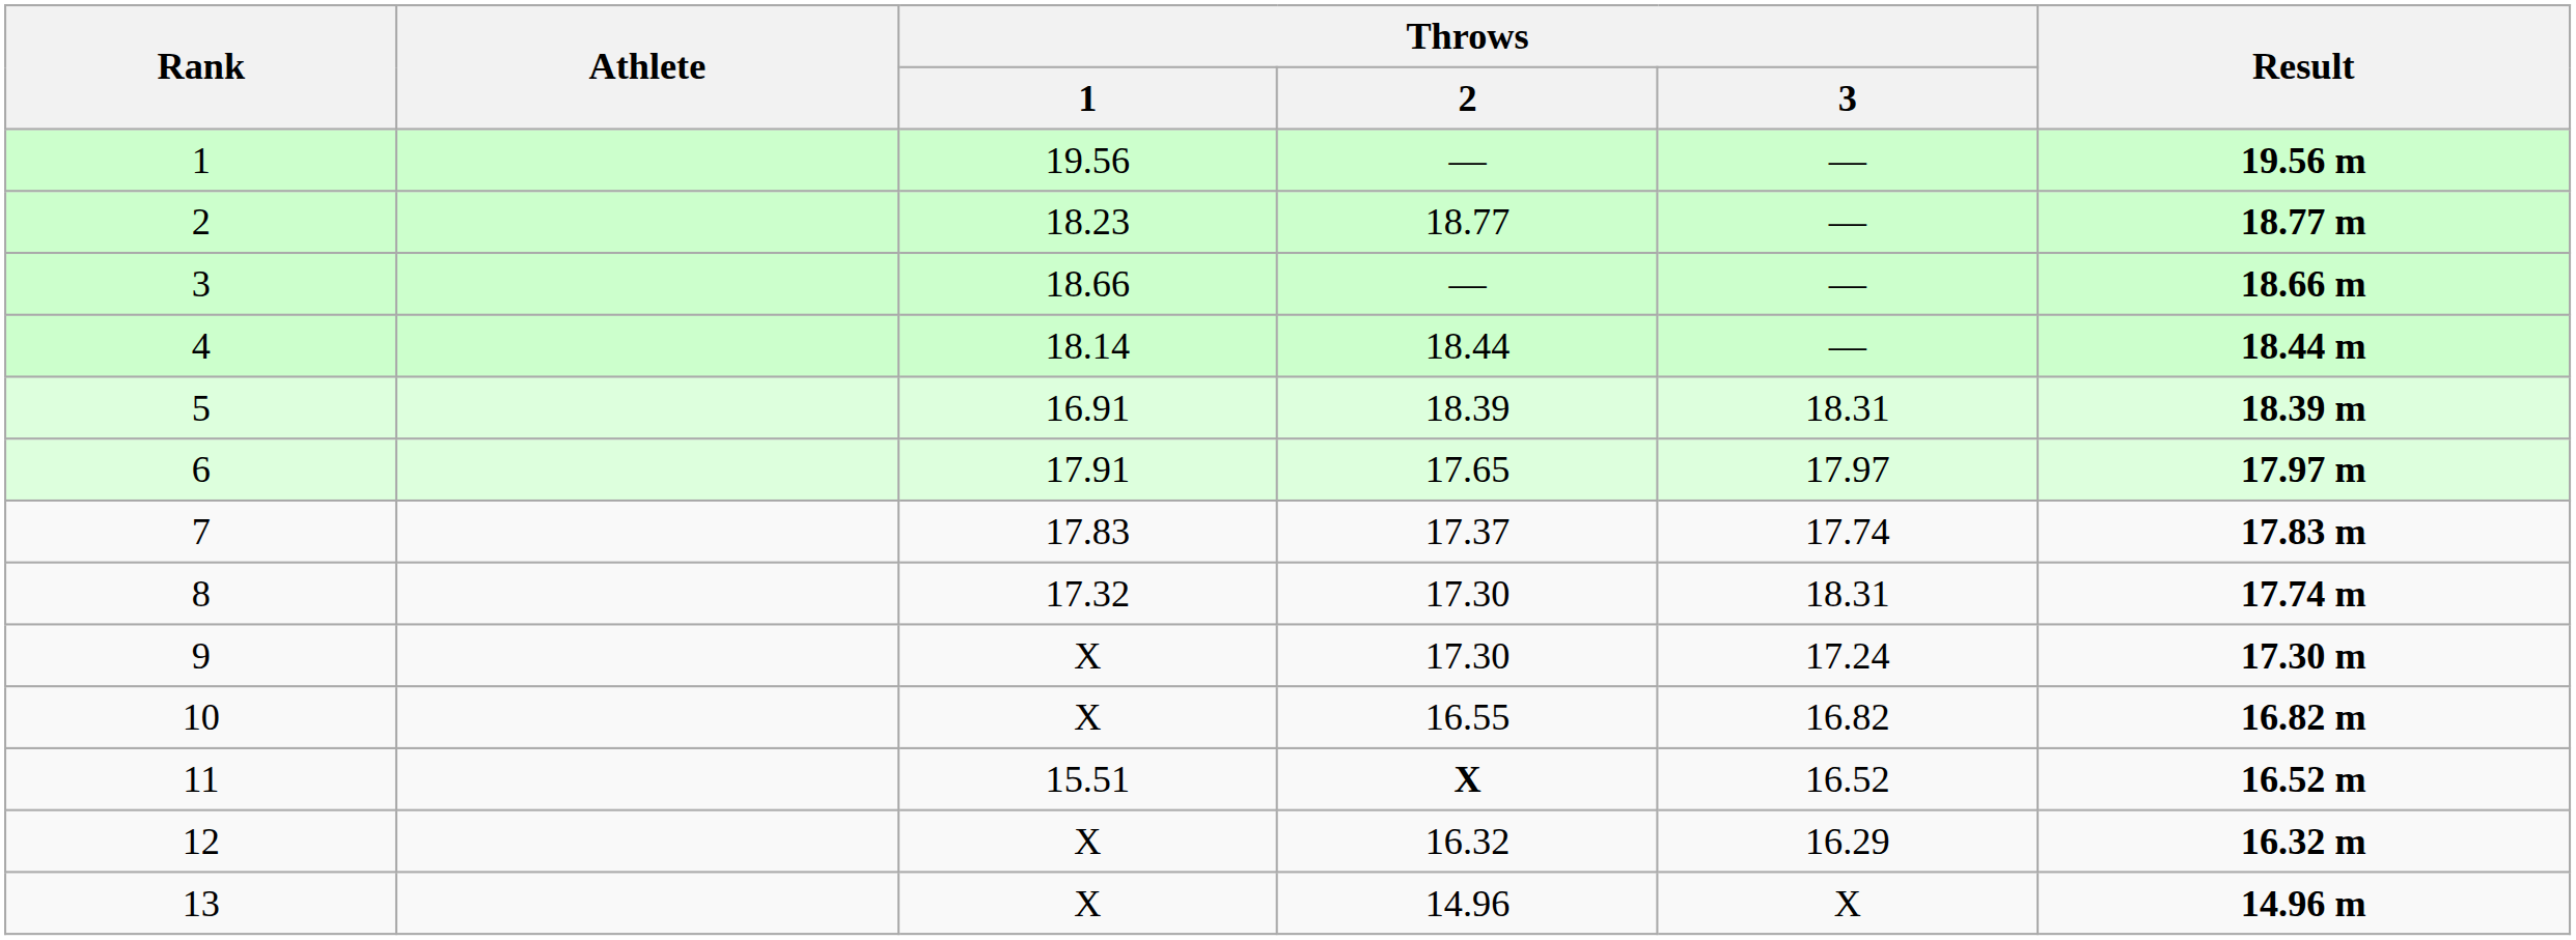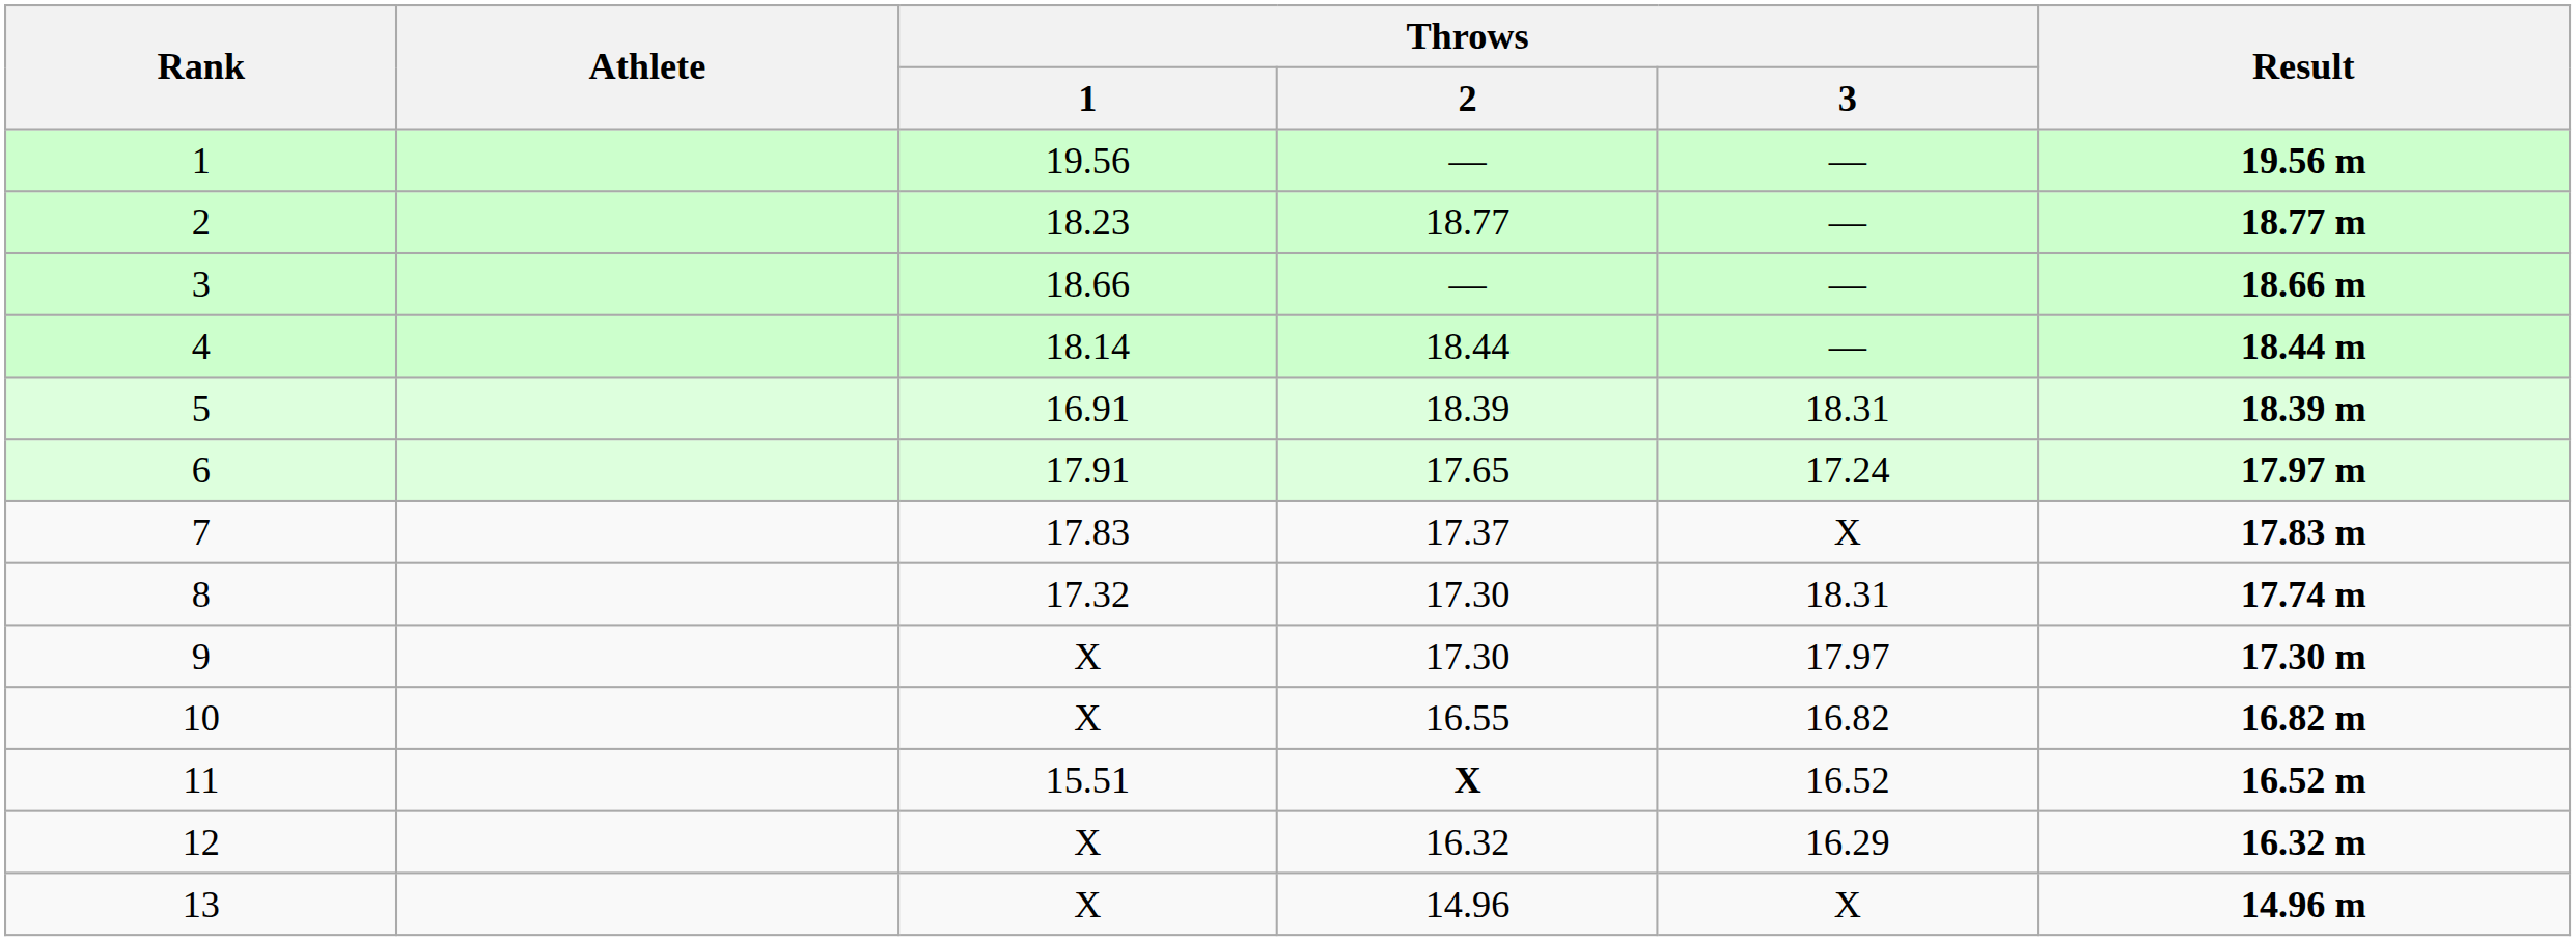6 | Throws / 3: 17.97 -> 17.24
7 | Throws / 3: 17.74 -> X
9 | Throws / 3: 17.24 -> 17.97
